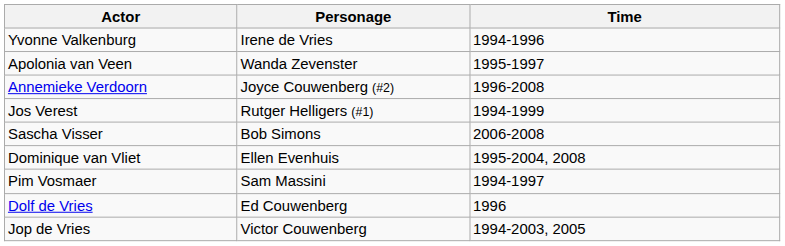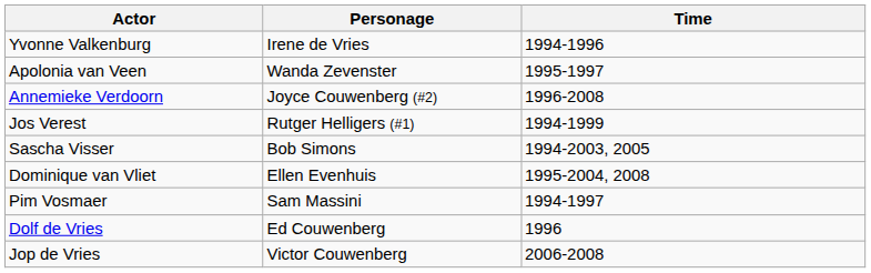Sascha Visser | Time: 2006-2008 -> 1994-2003, 2005
Jop de Vries | Time: 1994-2003, 2005 -> 2006-2008
